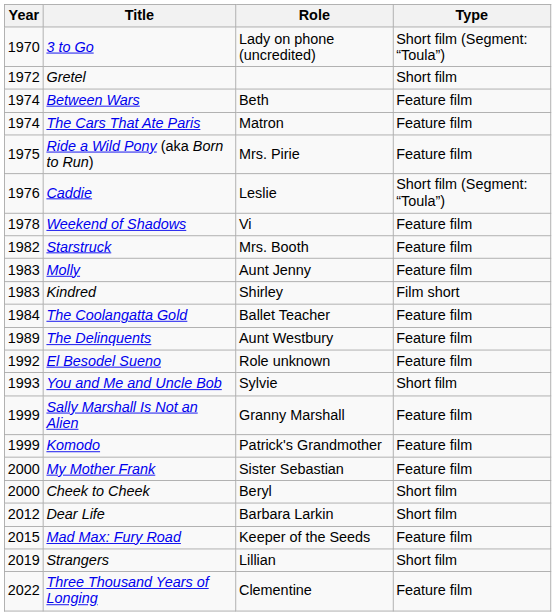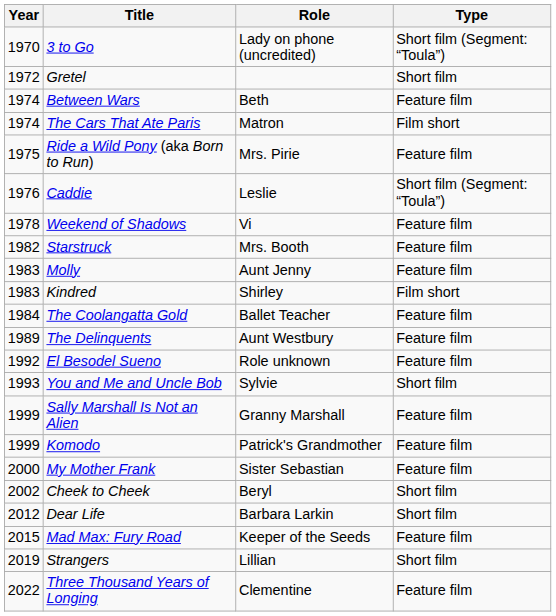The Cars That Ate Paris | Type: Feature film -> Film short
Cheek to Cheek | Year: 2000 -> 2002
